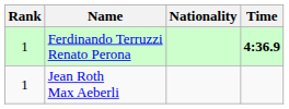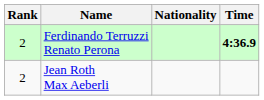Ferdinando Terruzzi Renato Perona | Rank: 1 -> 2
Jean Roth Max Aeberli | Rank: 1 -> 2
